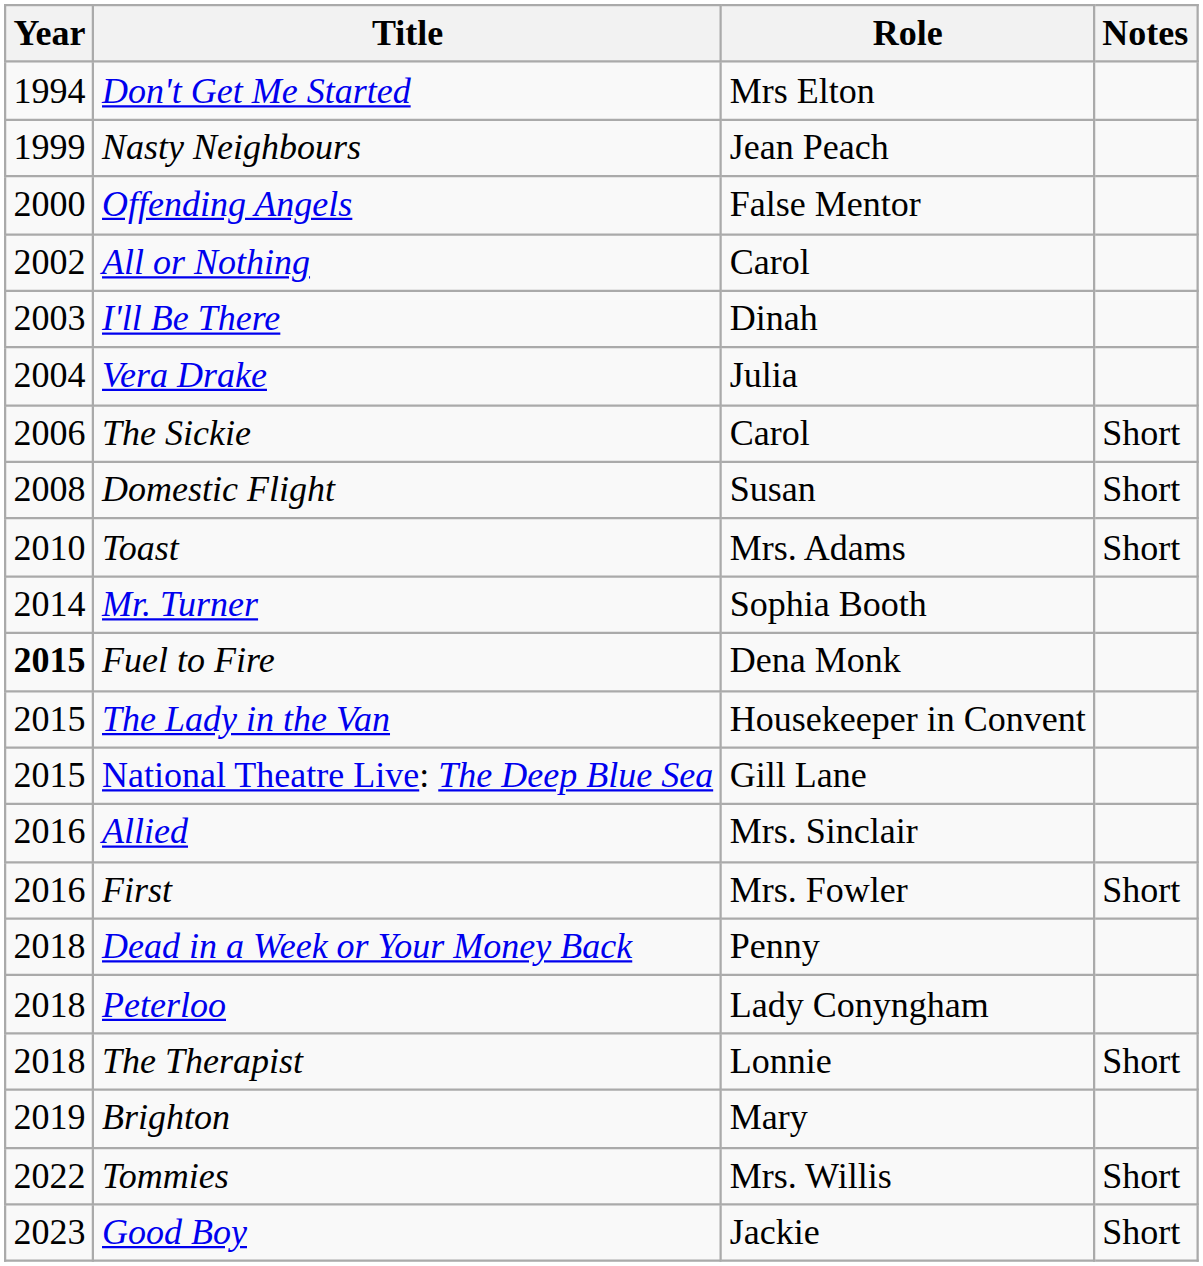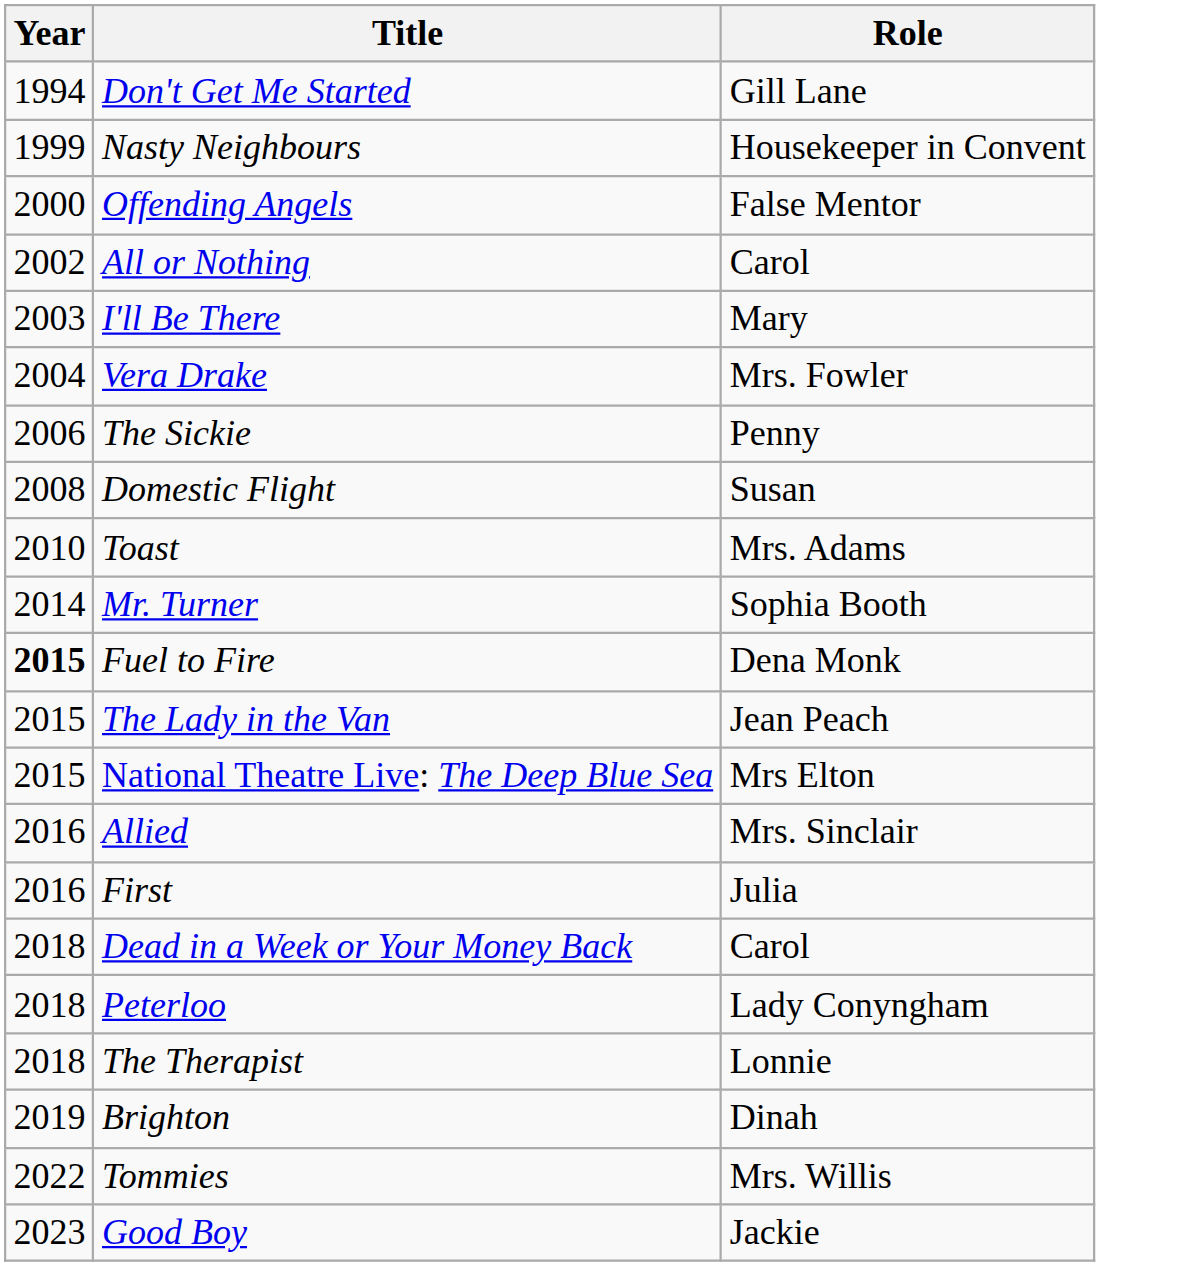- column: Notes | Short | Short | Short | Short | Short | Short | Short
Don't Get Me Started | Role: Mrs Elton -> Gill Lane
Nasty Neighbours | Role: Jean Peach -> Housekeeper in Convent
I'll Be There | Role: Dinah -> Mary
Vera Drake | Role: Julia -> Mrs. Fowler
The Sickie | Role: Carol -> Penny
The Lady in the Van | Role: Housekeeper in Convent -> Jean Peach
National Theatre Live: The Deep Blue Sea | Role: Gill Lane -> Mrs Elton
First | Role: Mrs. Fowler -> Julia
Dead in a Week or Your Money Back | Role: Penny -> Carol
Brighton | Role: Mary -> Dinah
